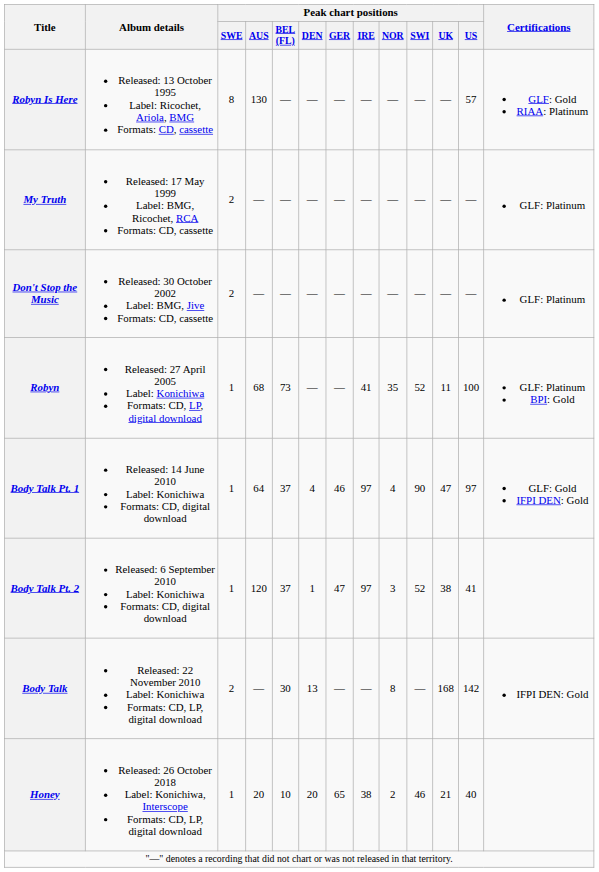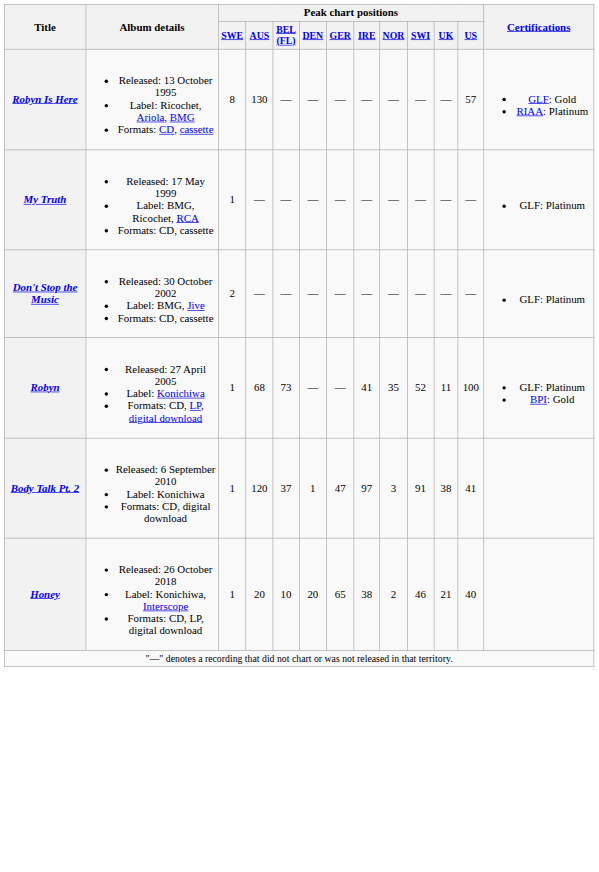My Truth | Peak chart positions / SWE: 2 -> 1
- row: Body Talk Pt. 1 | Released: 14 June 2010 Label: Konichiwa Formats: CD, digital download | 1 | 64 | 37 | 4 | 46 | 97 | 4 | 90 | 47 | 97 | GLF: Gold IFPI DEN: Gold
Body Talk Pt. 2 | Peak chart positions / SWI: 52 -> 91
- row: Body Talk | Released: 22 November 2010 Label: Konichiwa Formats: CD, LP, digital download | 2 | — | 30 | 13 | — | — | 8 | — | 168 | 142 | IFPI DEN: Gold
